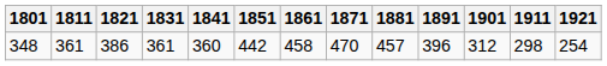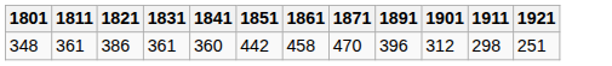- column: 1881 | 457
348 | 1921: 254 -> 251
